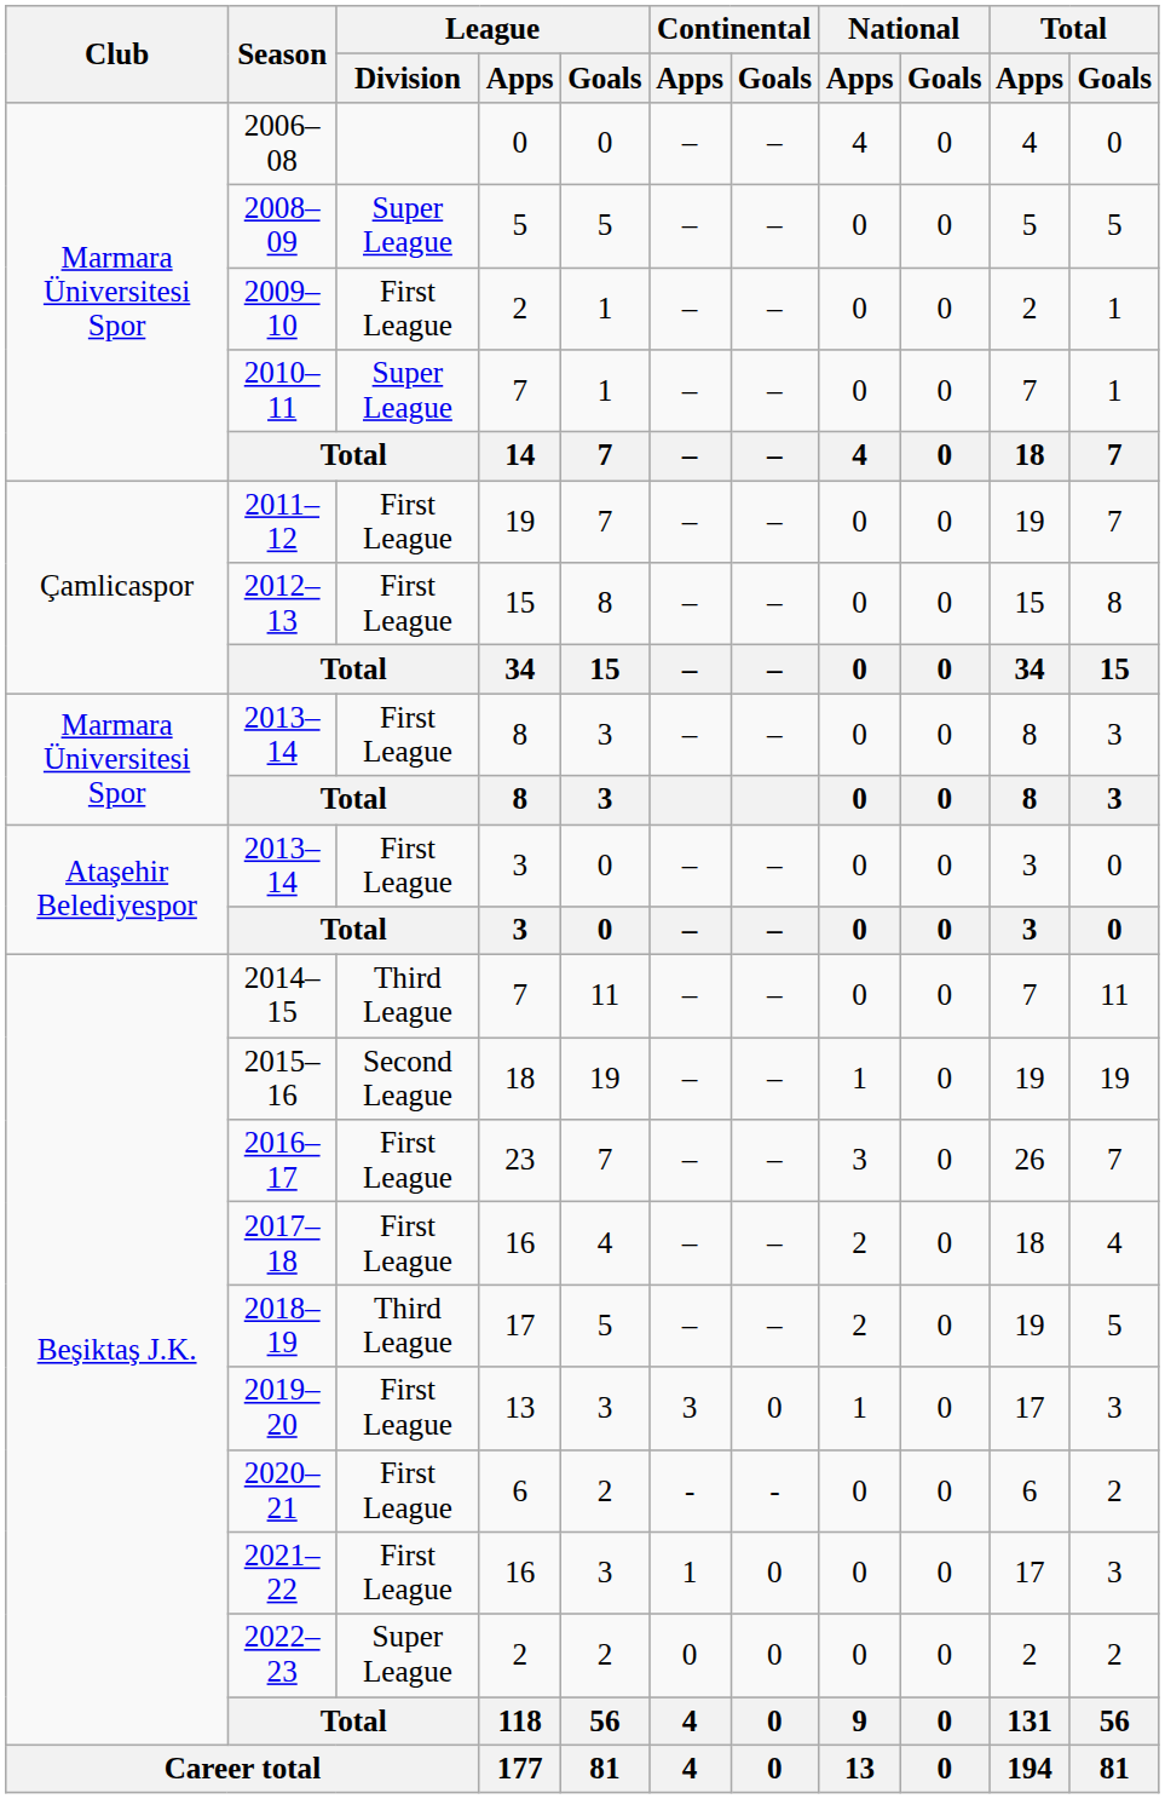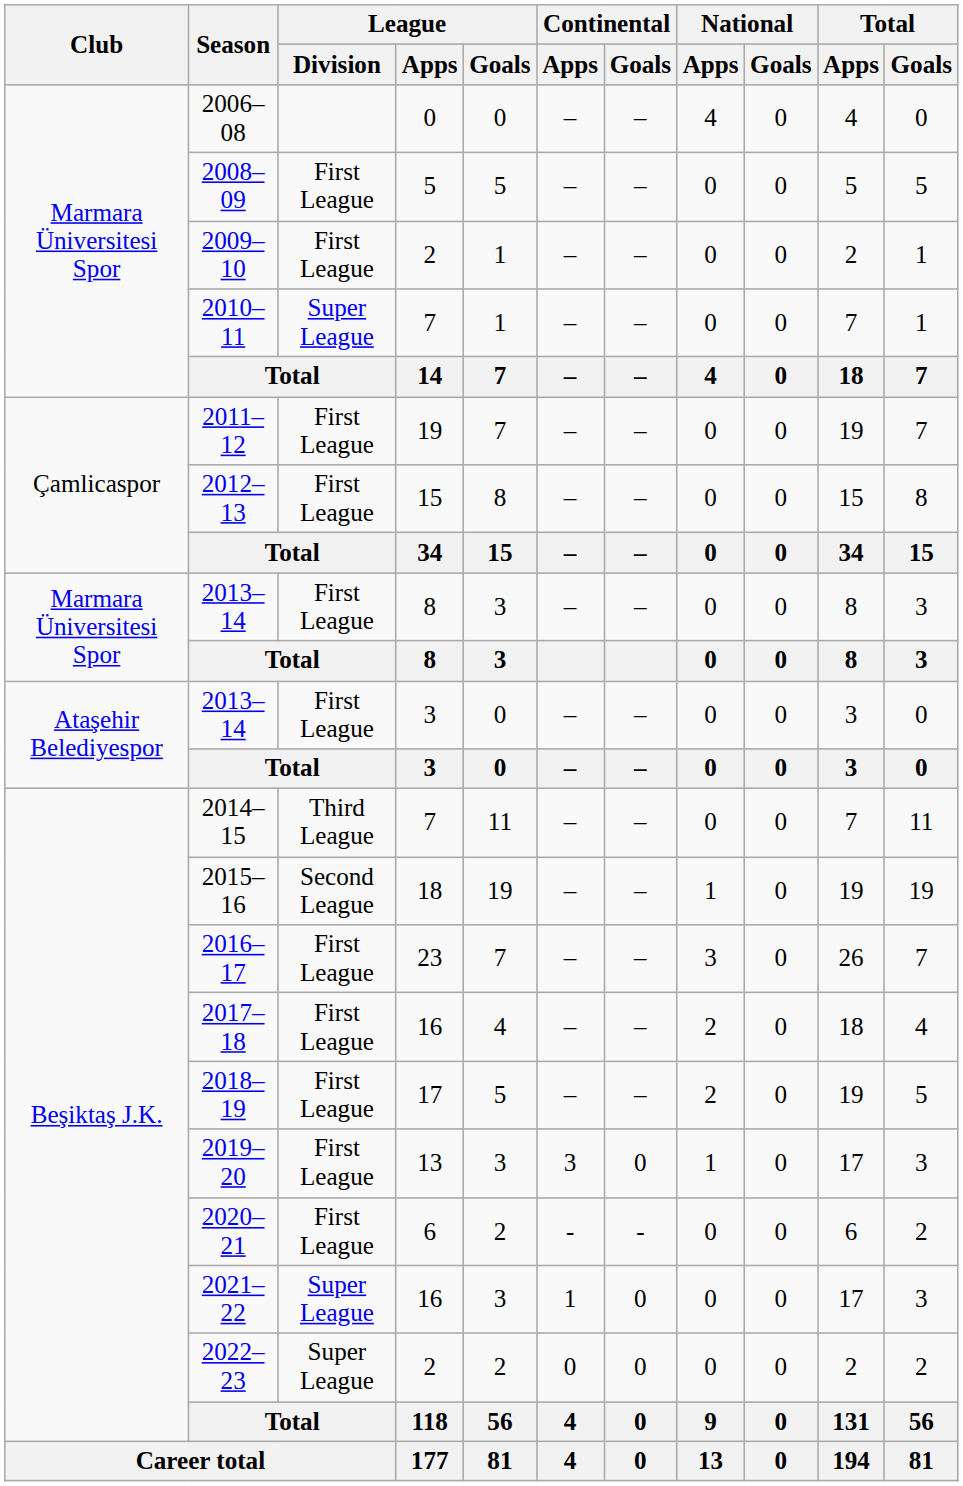2008–09 | League / Division: Super League -> First League
2018–19 | League / Division: Third League -> First League
2021–22 | League / Division: First League -> Super League
